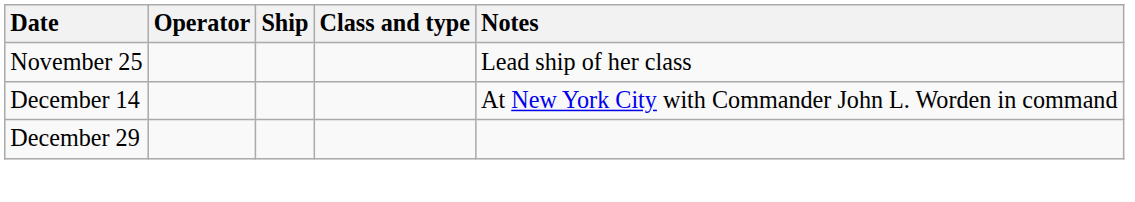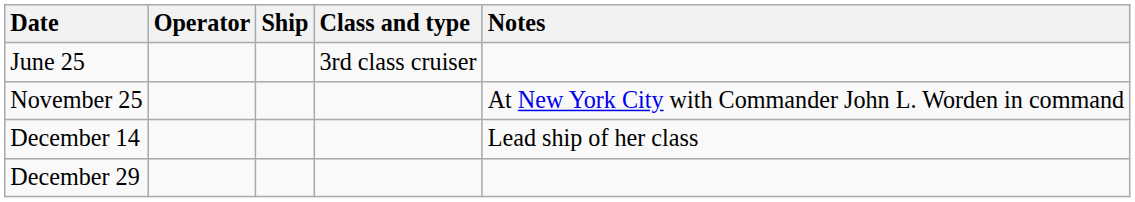+ row: June 25 | 3rd class cruiser
November 25 | Notes: Lead ship of her class -> At New York City with Commander John L. Worden in command
December 14 | Notes: At New York City with Commander John L. Worden in command -> Lead ship of her class
